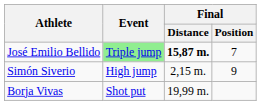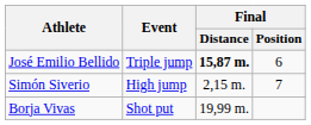José Emilio Bellido | Event: lightgreen background -> no background
José Emilio Bellido | Final / Position: 7 -> 6
Simón Siverio | Final / Position: 9 -> 7
